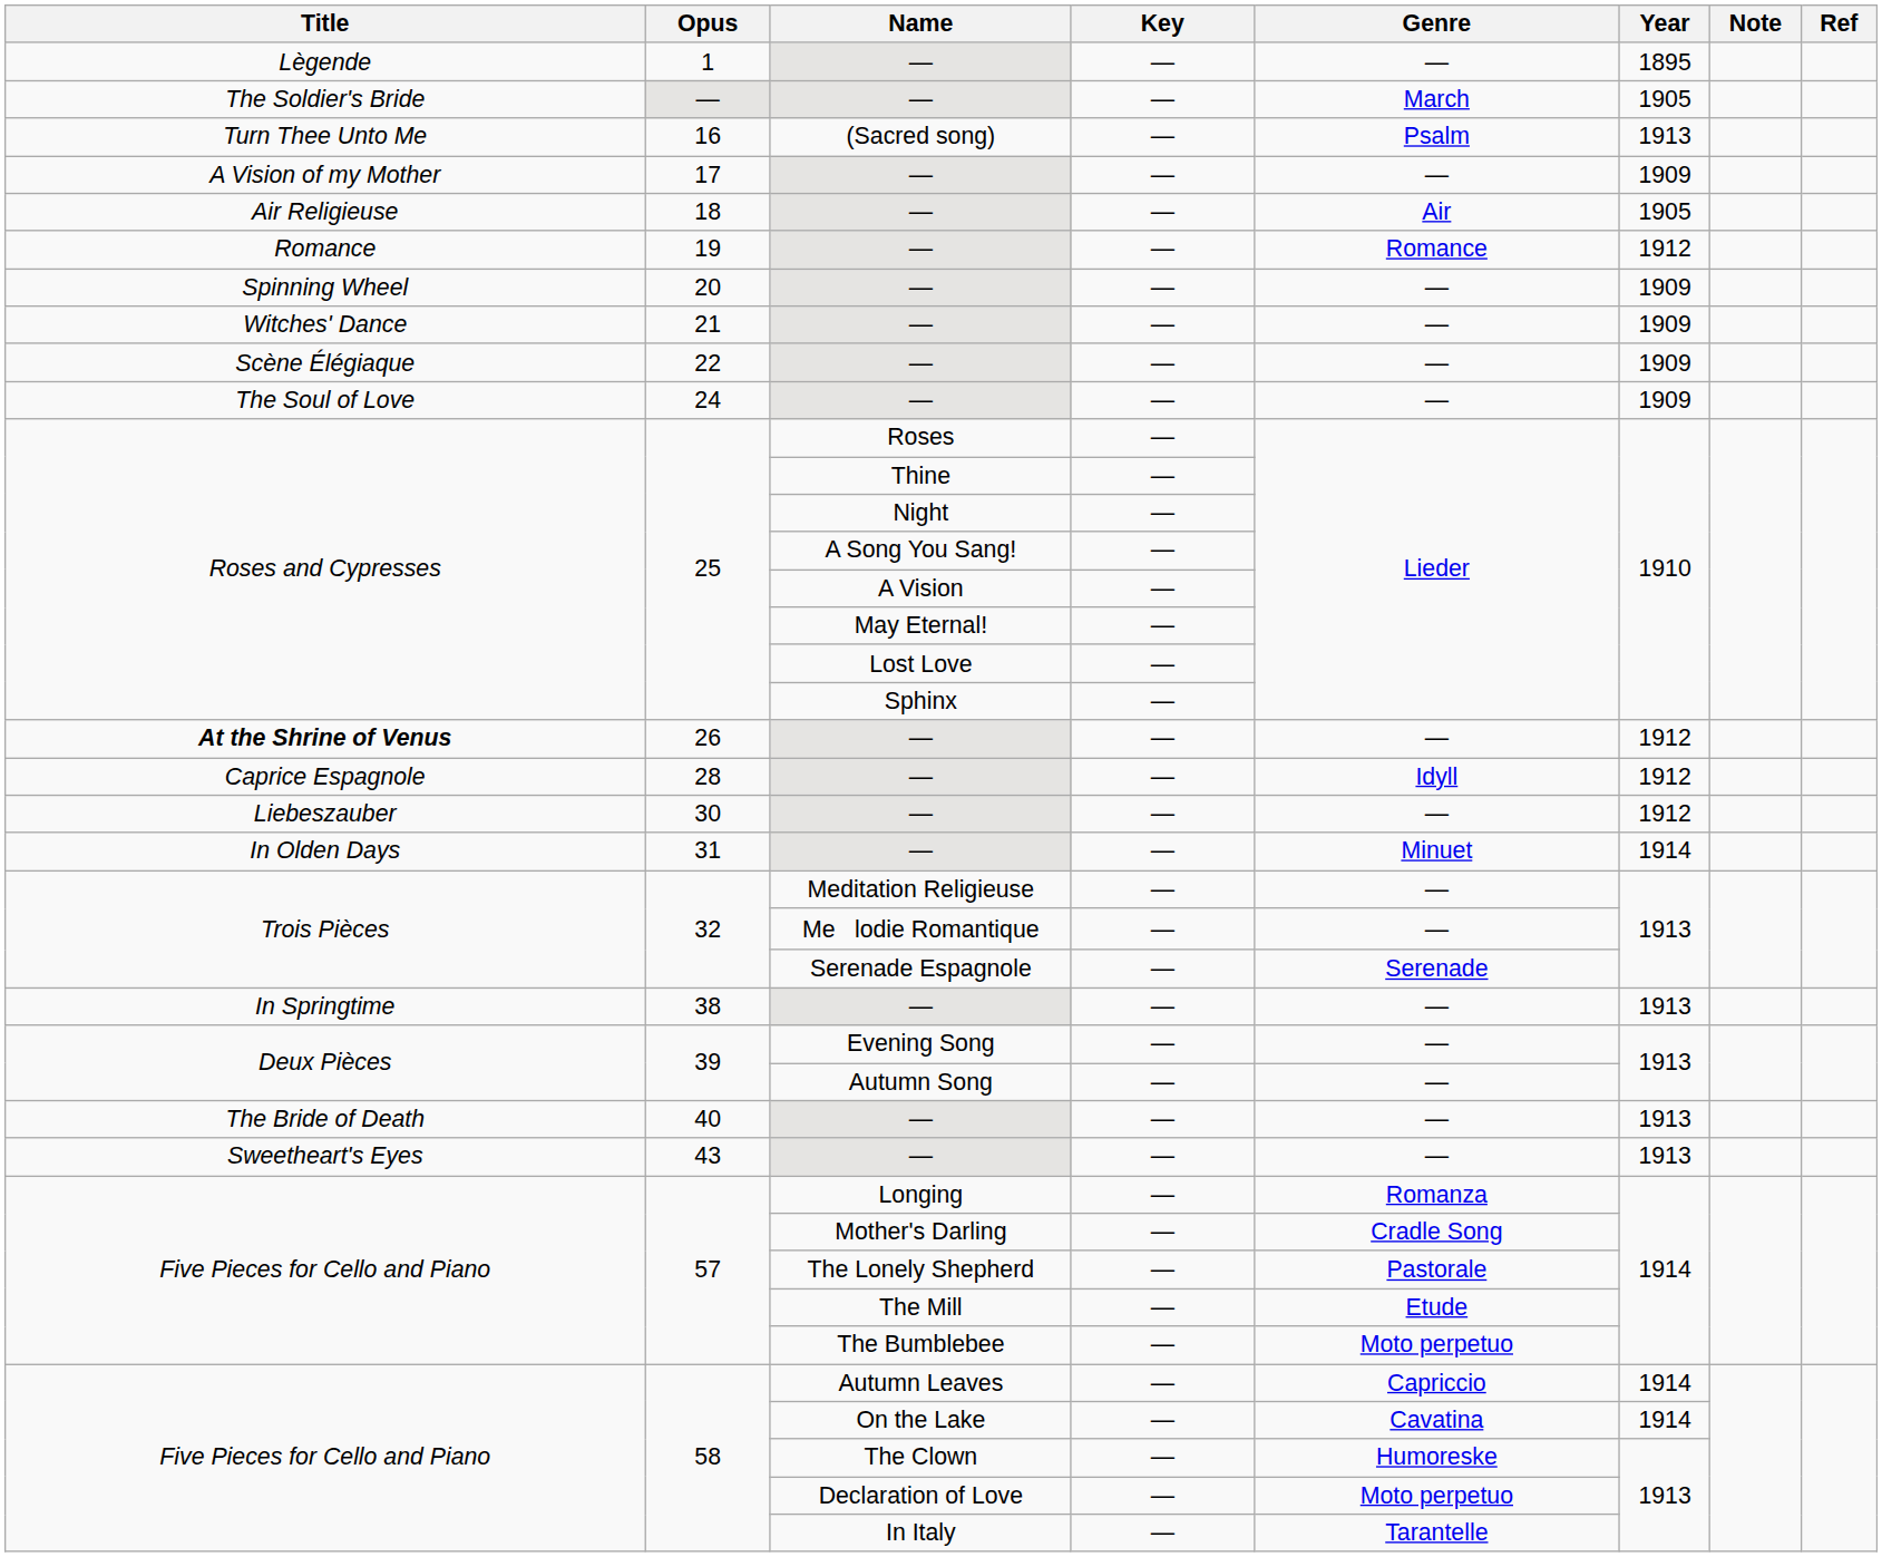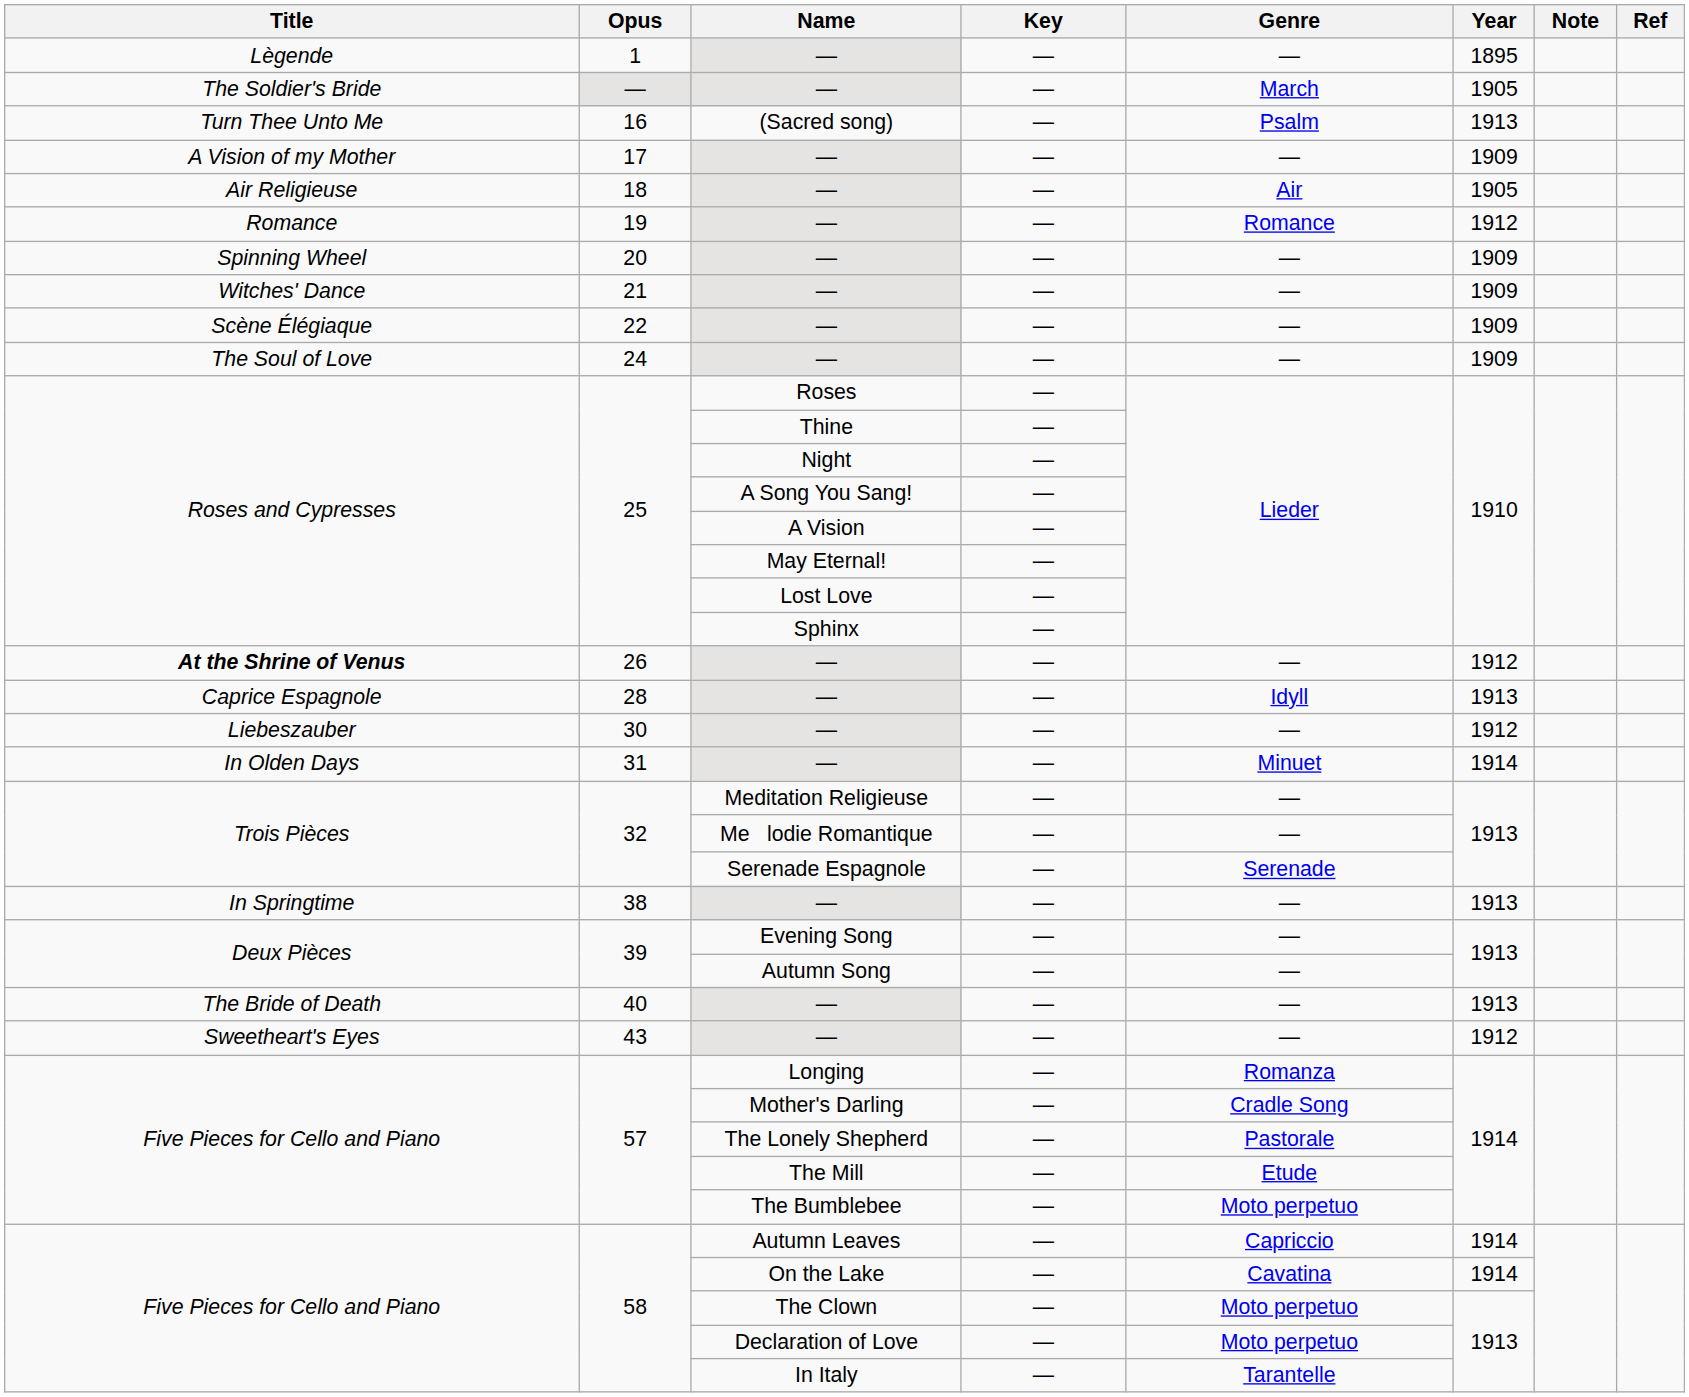28 / — | Year: 1912 -> 1913
43 / — | Year: 1913 -> 1912
The Clown | Genre: Humoreske -> Moto perpetuo
